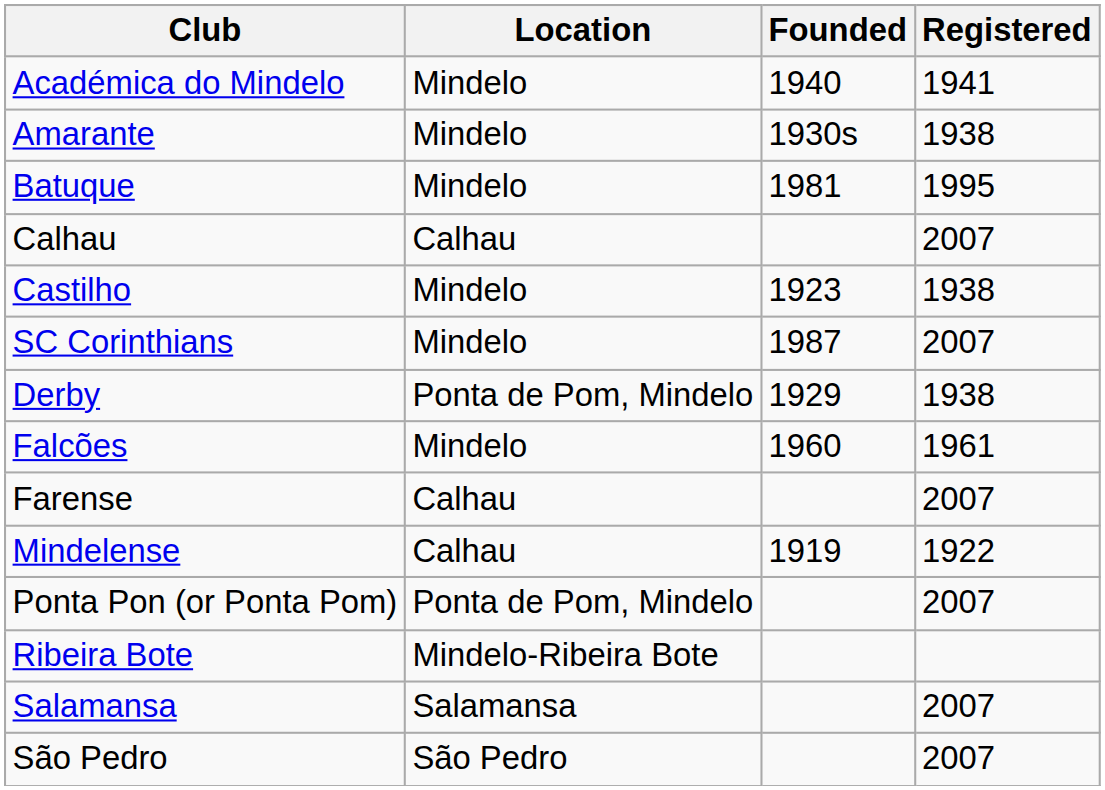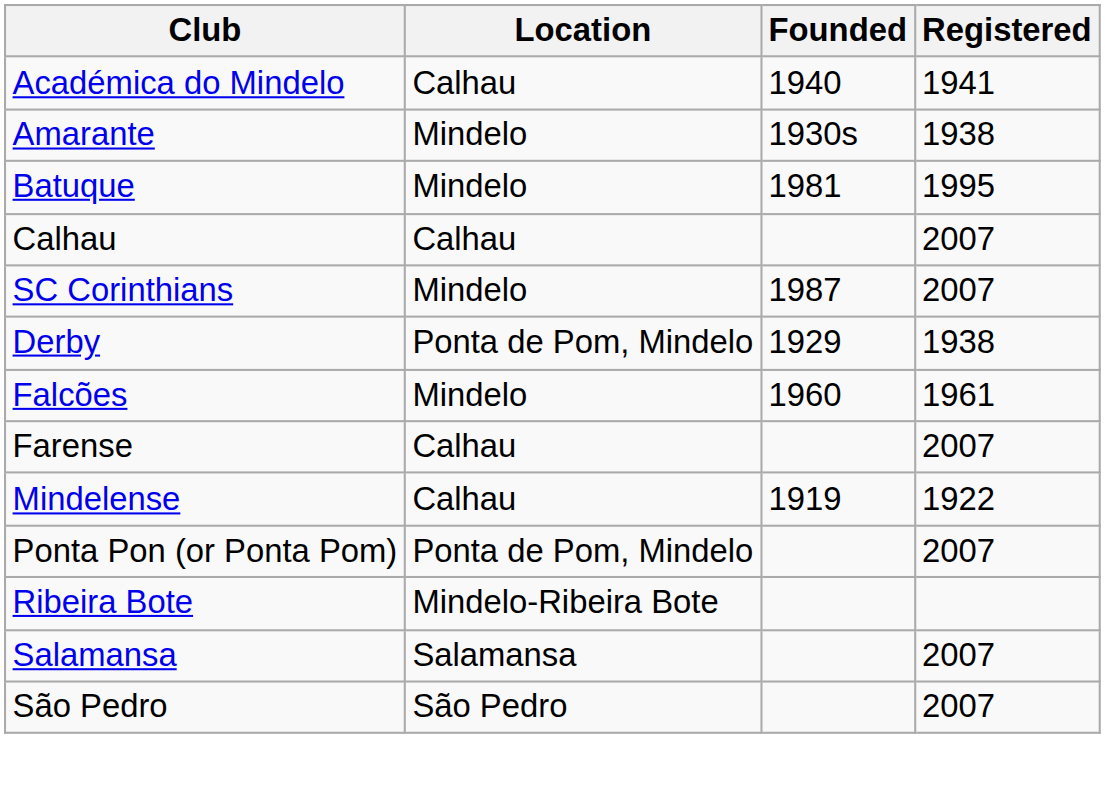Académica do Mindelo | Location: Mindelo -> Calhau
- row: Castilho | Mindelo | 1923 | 1938
